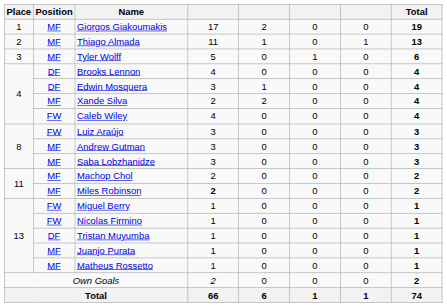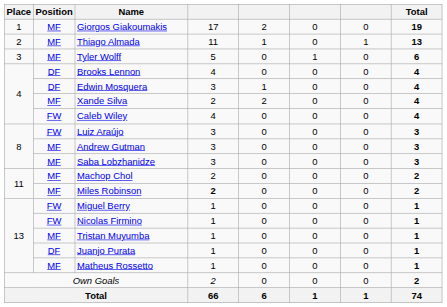Tristan Muyumba | Position: DF -> MF
Juanjo Purata | Position: MF -> DF
